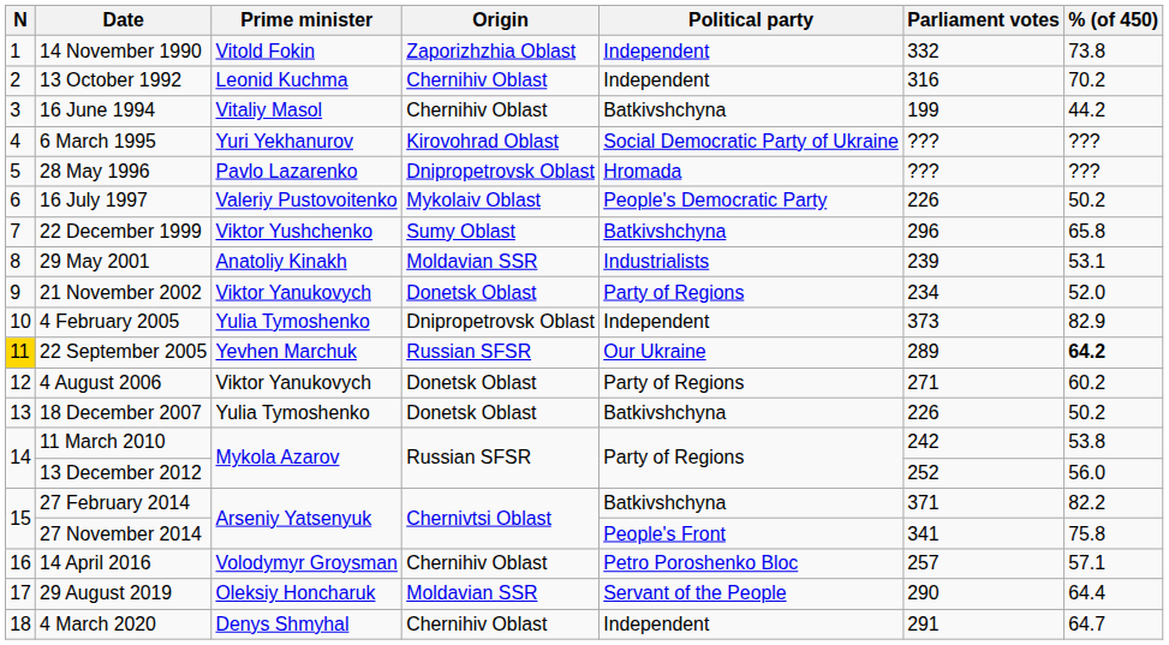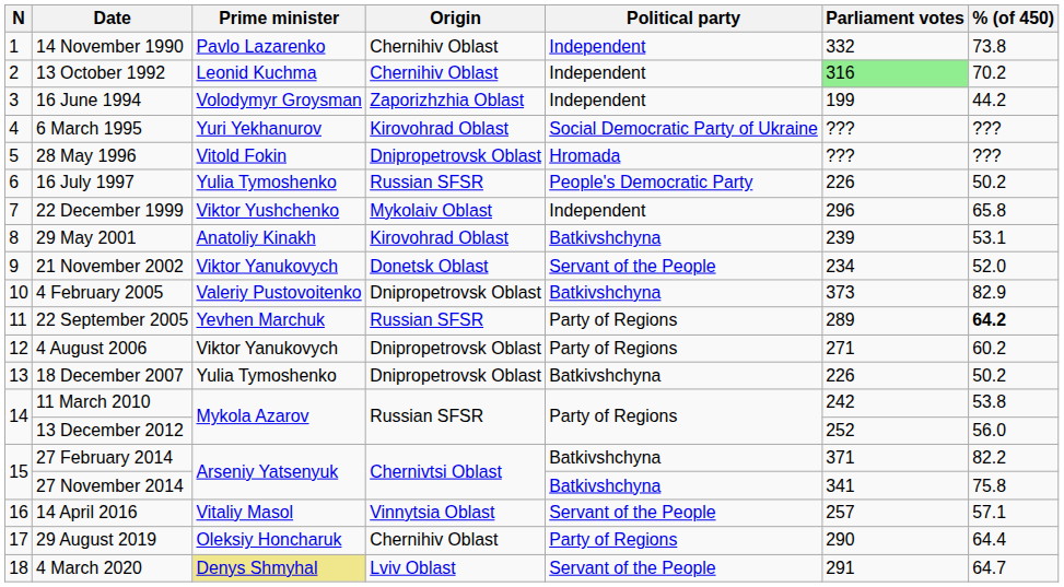14 November 1990 | Prime minister: Vitold Fokin -> Pavlo Lazarenko
14 November 1990 | Origin: Zaporizhzhia Oblast -> Chernihiv Oblast
13 October 1992 | Parliament votes: no background -> lightgreen background
16 June 1994 | Prime minister: Vitaliy Masol -> Volodymyr Groysman
16 June 1994 | Origin: Chernihiv Oblast -> Zaporizhzhia Oblast
16 June 1994 | Political party: Batkivshchyna -> Independent
28 May 1996 | Prime minister: Pavlo Lazarenko -> Vitold Fokin
16 July 1997 | Prime minister: Valeriy Pustovoitenko -> Yulia Tymoshenko
16 July 1997 | Origin: Mykolaiv Oblast -> Russian SFSR
22 December 1999 | Origin: Sumy Oblast -> Mykolaiv Oblast
22 December 1999 | Political party: Batkivshchyna -> Independent
29 May 2001 | Origin: Moldavian SSR -> Kirovohrad Oblast
29 May 2001 | Political party: Industrialists -> Batkivshchyna
21 November 2002 | Political party: Party of Regions -> Servant of the People
4 February 2005 | Prime minister: Yulia Tymoshenko -> Valeriy Pustovoitenko
4 February 2005 | Political party: Independent -> Batkivshchyna
22 September 2005 | N: gold background -> no background
22 September 2005 | Political party: Our Ukraine -> Party of Regions
4 August 2006 | Origin: Donetsk Oblast -> Dnipropetrovsk Oblast
18 December 2007 | Origin: Donetsk Oblast -> Dnipropetrovsk Oblast
27 November 2014 | Political party: People's Front -> Batkivshchyna
14 April 2016 | Prime minister: Volodymyr Groysman -> Vitaliy Masol
14 April 2016 | Origin: Chernihiv Oblast -> Vinnytsia Oblast
14 April 2016 | Political party: Petro Poroshenko Bloc -> Servant of the People
29 August 2019 | Origin: Moldavian SSR -> Chernihiv Oblast
29 August 2019 | Political party: Servant of the People -> Party of Regions
4 March 2020 | Prime minister: no background -> khaki background
4 March 2020 | Origin: Chernihiv Oblast -> Lviv Oblast
4 March 2020 | Political party: Independent -> Servant of the People
